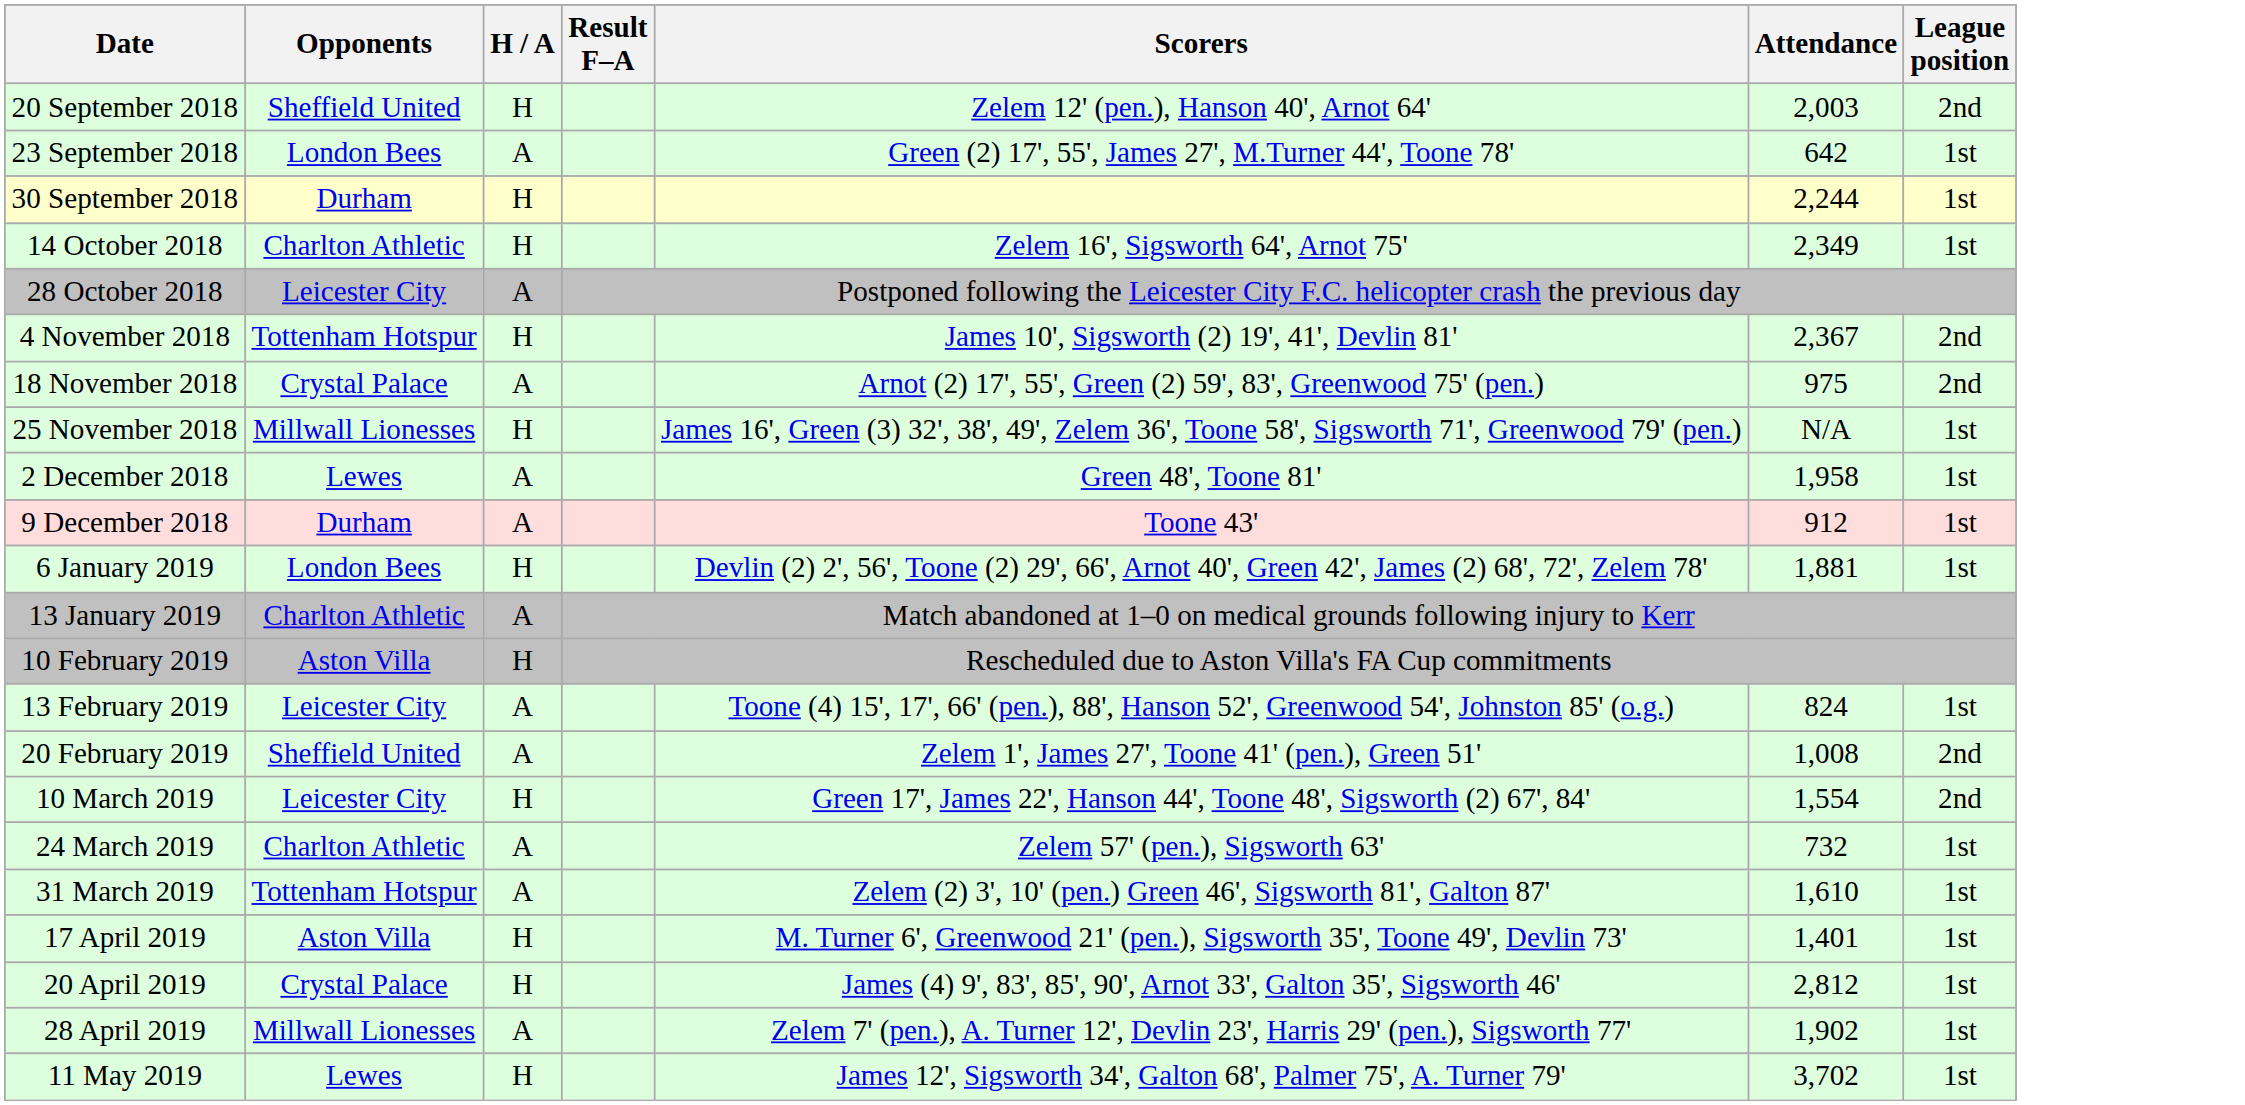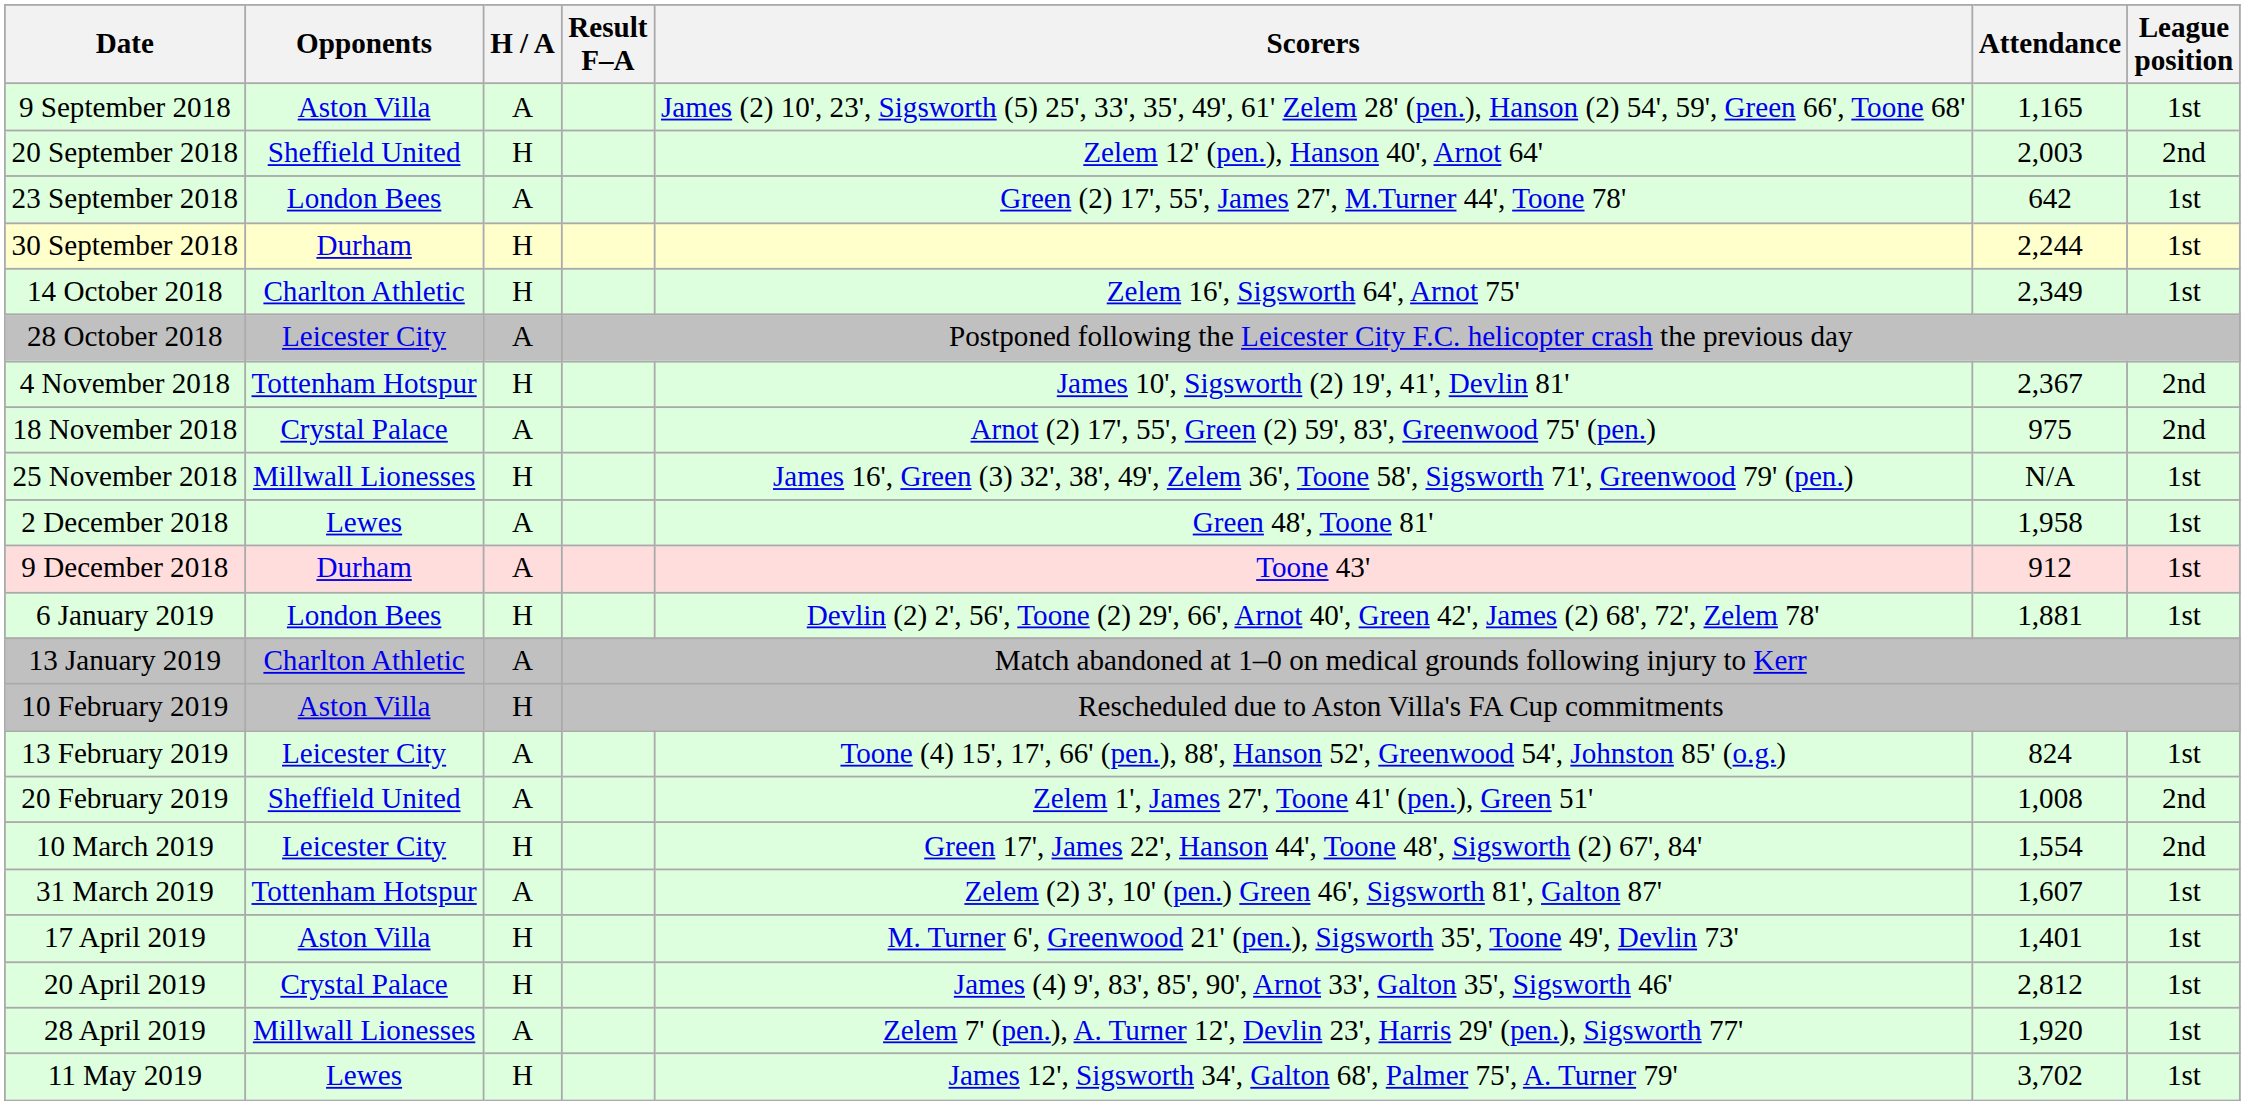+ row: 9 September 2018 | Aston Villa | A | James (2) 10', 23', Sigsworth (5) 25', 33', 35', 49', 61' Zelem 28' (pen.), Hanson (2) 54', 59', Green 66', Toone 68' | 1,165 | 1st
- row: 24 March 2019 | Charlton Athletic | A | Zelem 57' (pen.), Sigsworth 63' | 732 | 1st
31 March 2019 | Attendance: 1,610 -> 1,607
28 April 2019 | Attendance: 1,902 -> 1,920
